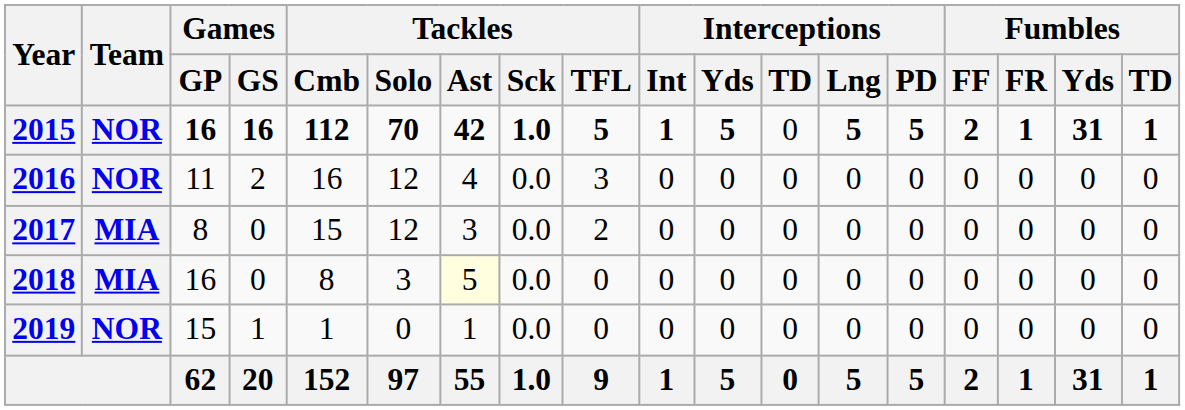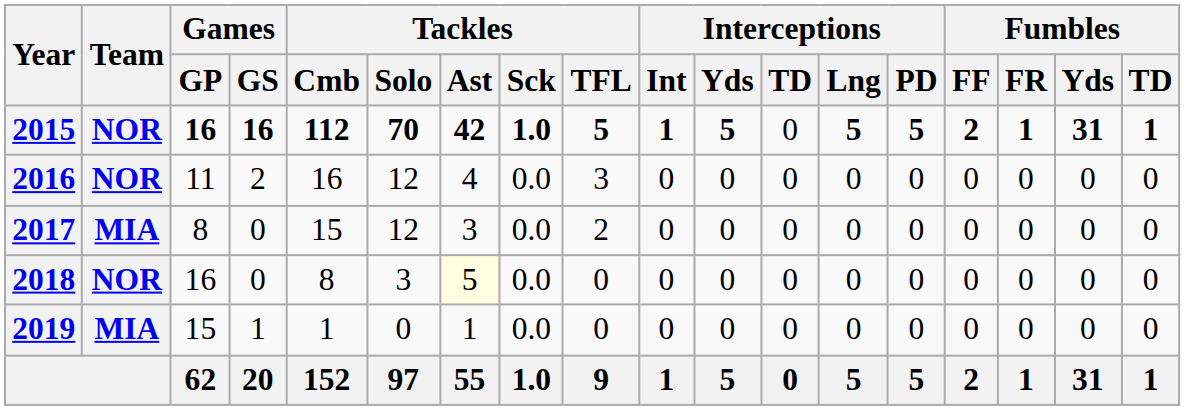2018 | Team: MIA -> NOR
2019 | Team: NOR -> MIA
